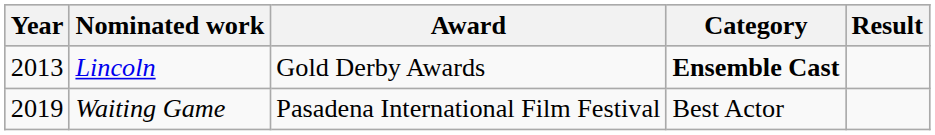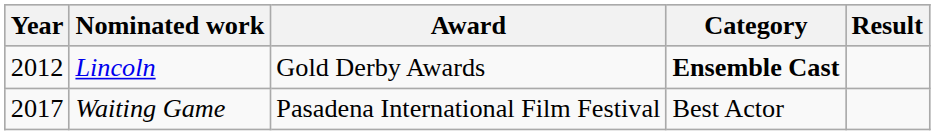Lincoln | Year: 2013 -> 2012
Waiting Game | Year: 2019 -> 2017
